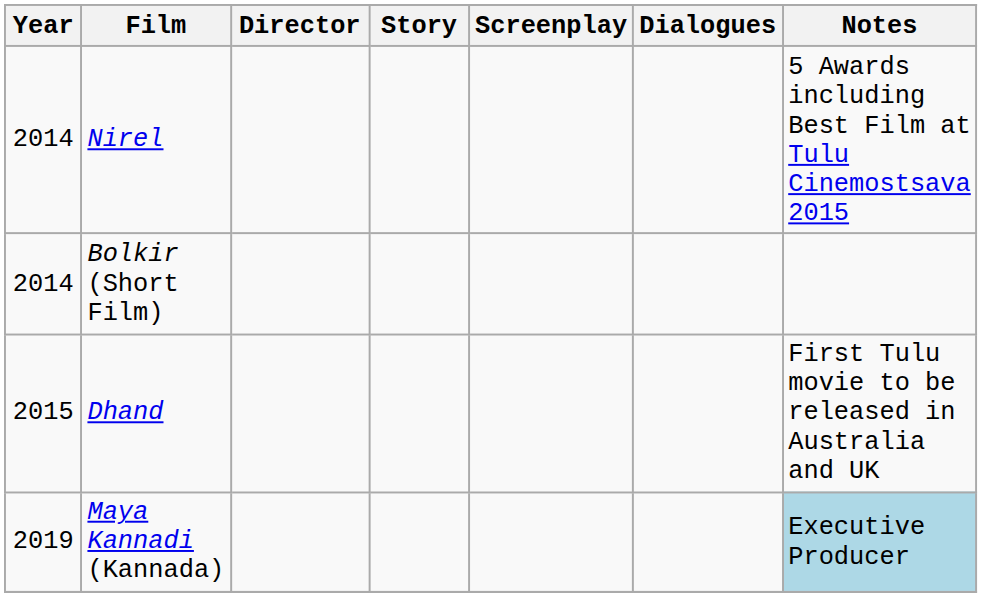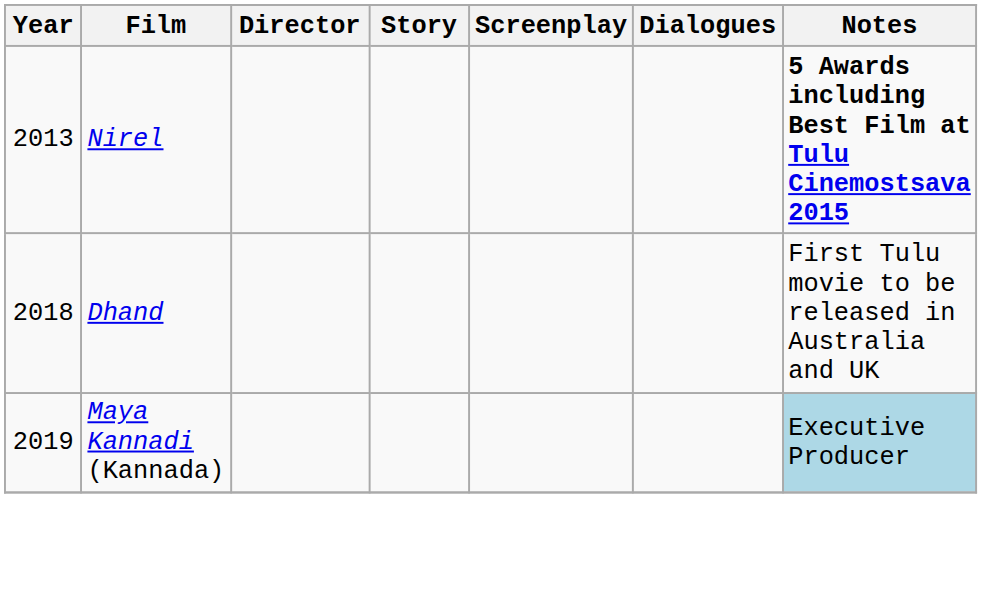Nirel | Year: 2014 -> 2013
Nirel | Notes: normal -> bold
- row: 2014 | Bolkir (Short Film)
Dhand | Year: 2015 -> 2018
